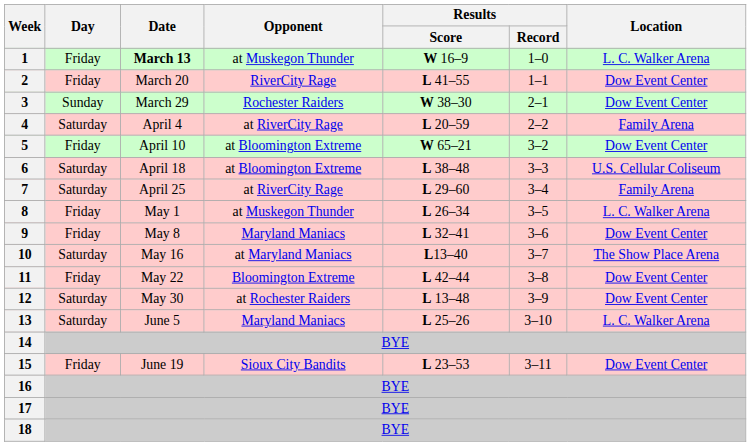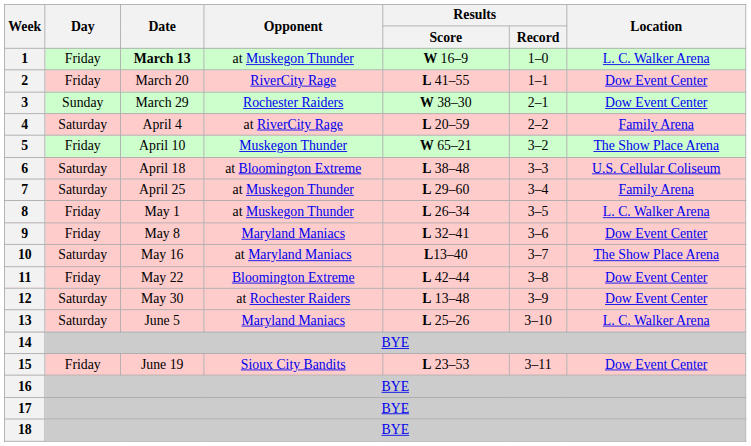5 | Opponent: at Bloomington Extreme -> Muskegon Thunder
5 | Location: Dow Event Center -> The Show Place Arena
7 | Opponent: at RiverCity Rage -> at Muskegon Thunder
